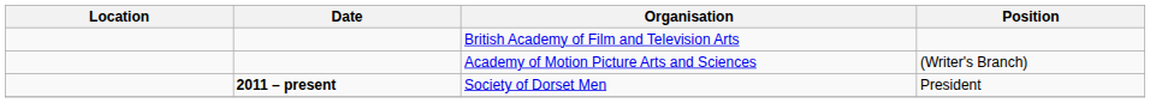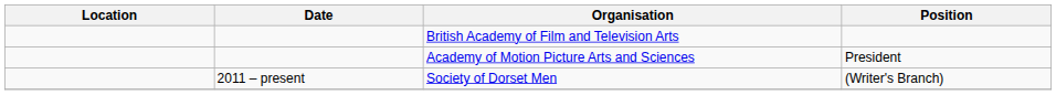Academy of Motion Picture Arts and Sciences | Position: (Writer's Branch) -> President
Society of Dorset Men | Date: bold -> normal
Society of Dorset Men | Position: President -> (Writer's Branch)
